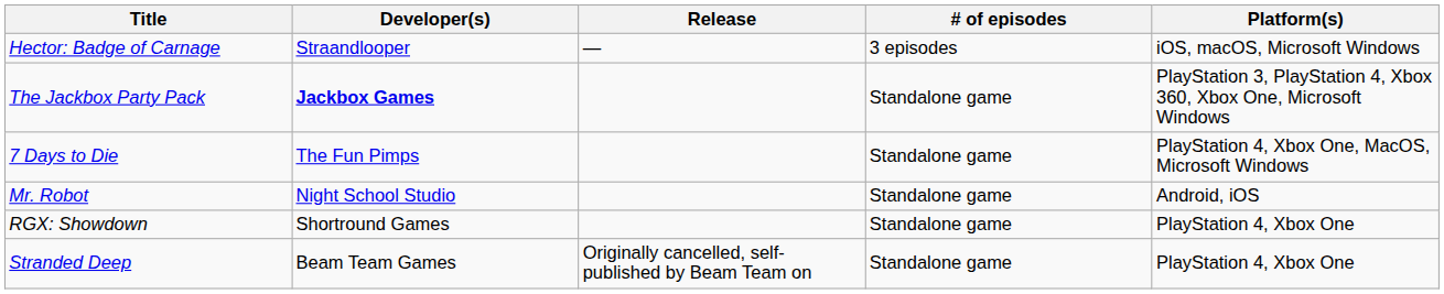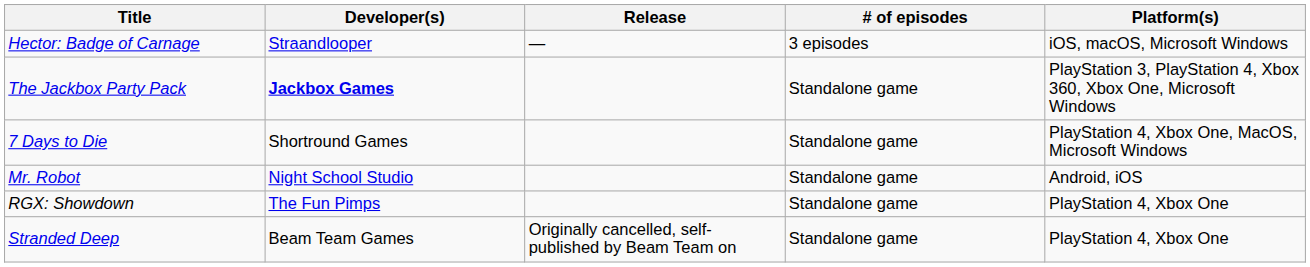7 Days to Die | Developer(s): The Fun Pimps -> Shortround Games
RGX: Showdown | Developer(s): Shortround Games -> The Fun Pimps
